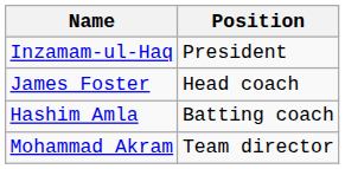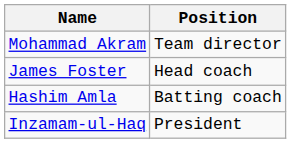rows swapped: Inzamam-ul-Haq <-> Mohammad Akram
